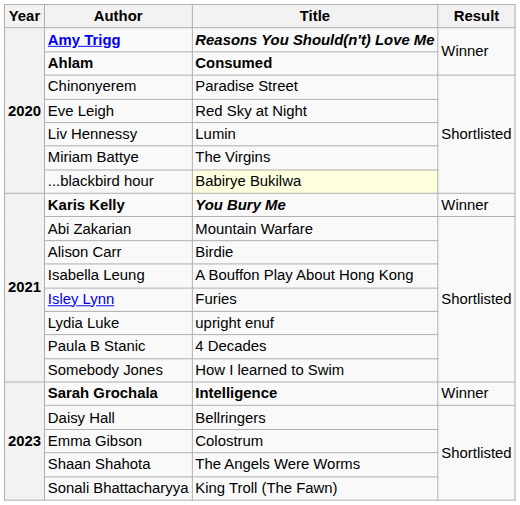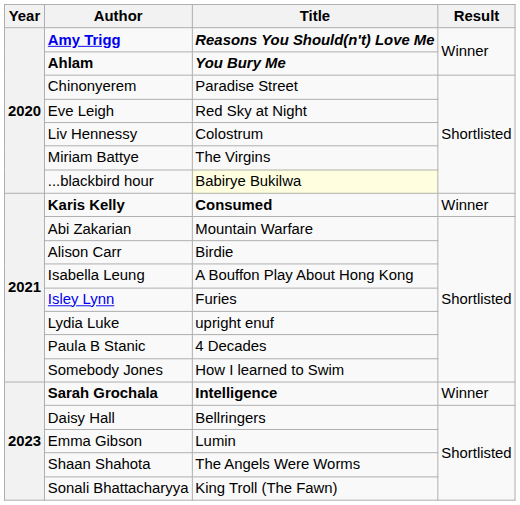Ahlam | Title: Consumed -> You Bury Me
Liv Hennessy | Title: Lumin -> Colostrum
Karis Kelly | Title: You Bury Me -> Consumed
Emma Gibson | Title: Colostrum -> Lumin
